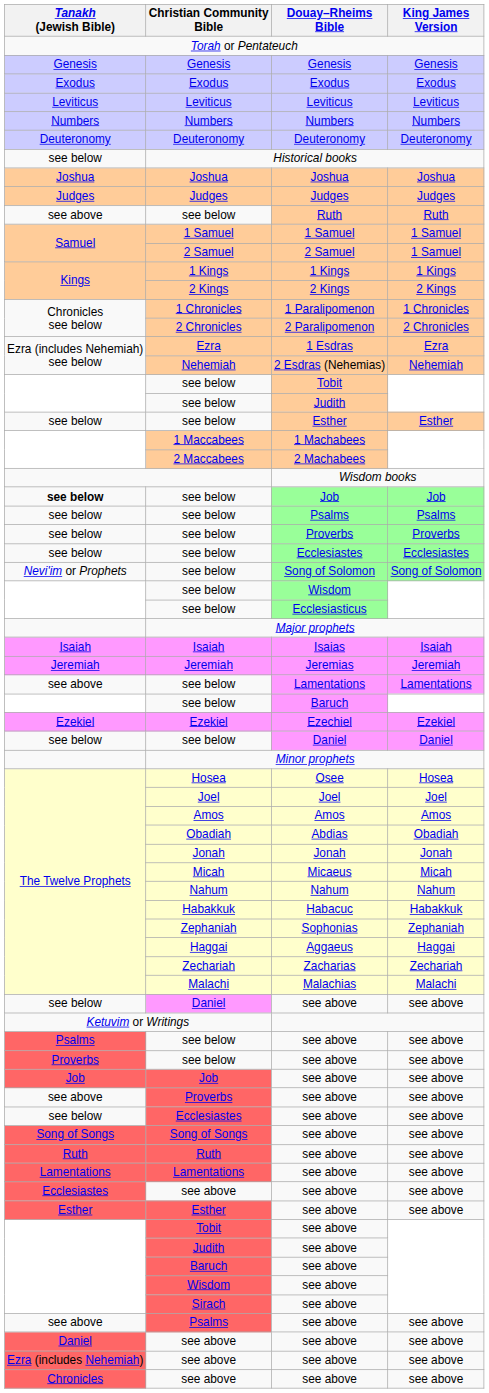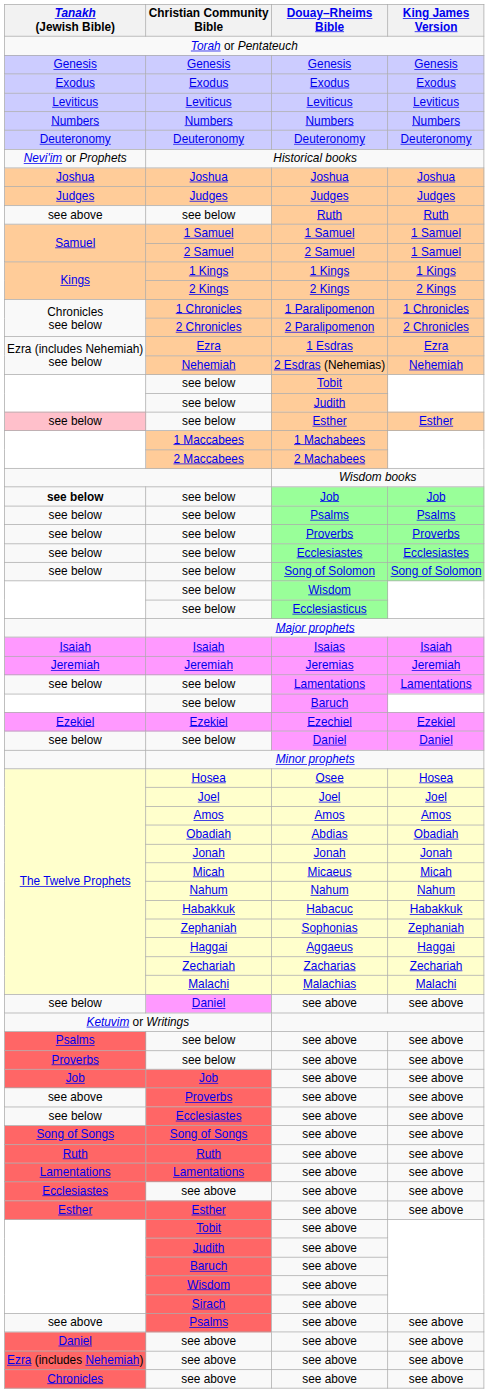Historical books | Tanakh (Jewish Bible): see below -> Nevi'im or Prophets
see below / Esther | Tanakh (Jewish Bible): no background -> pink background
see below / Song of Solomon | Tanakh (Jewish Bible): Nevi'im or Prophets -> see below
see below / Lamentations | Tanakh (Jewish Bible): see above -> see below
